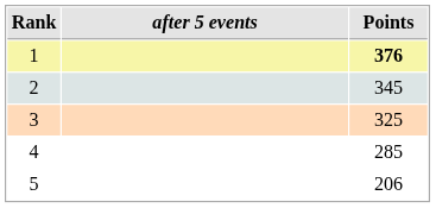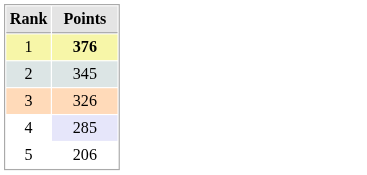- column: after 5 events
3 | Points: 325 -> 326
4 | Points: no background -> lavender background
